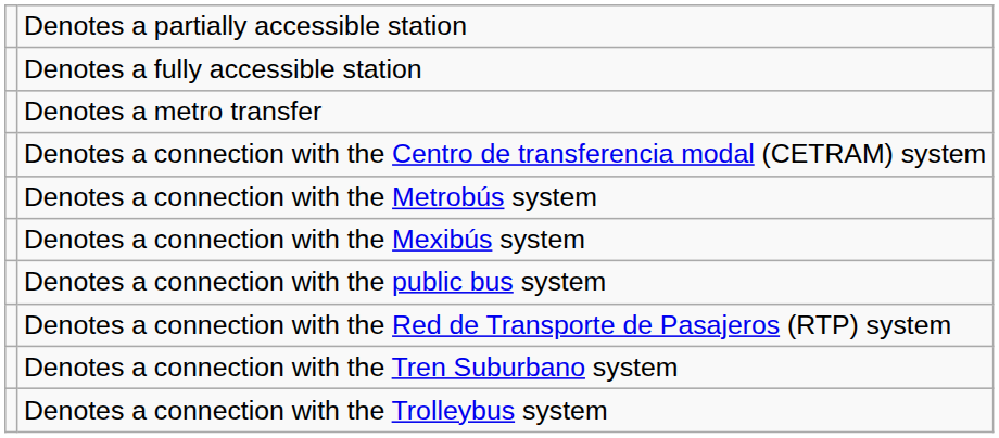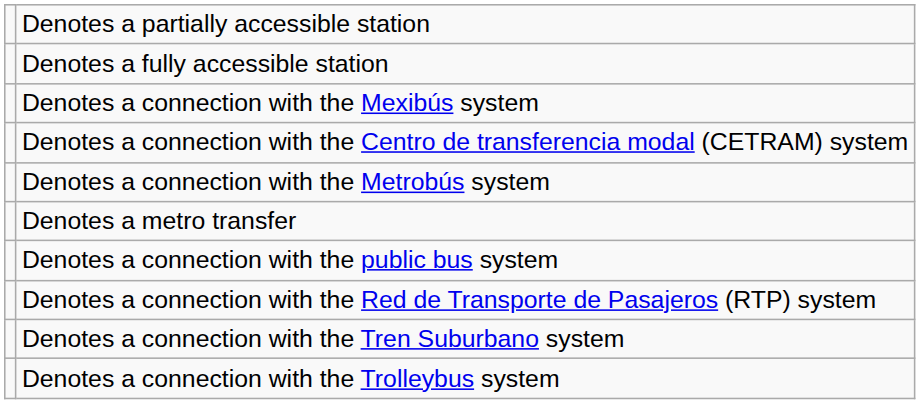rows swapped: Denotes a metro transfer <-> Denotes a connection with the Mexibús system
